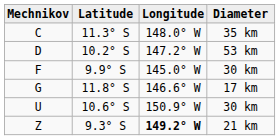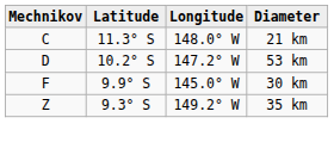C | Diameter: 35 km -> 21 km
- row: G | 11.8° S | 146.6° W | 17 km
- row: U | 10.6° S | 150.9° W | 30 km
Z | Longitude: bold -> normal
Z | Diameter: 21 km -> 35 km
